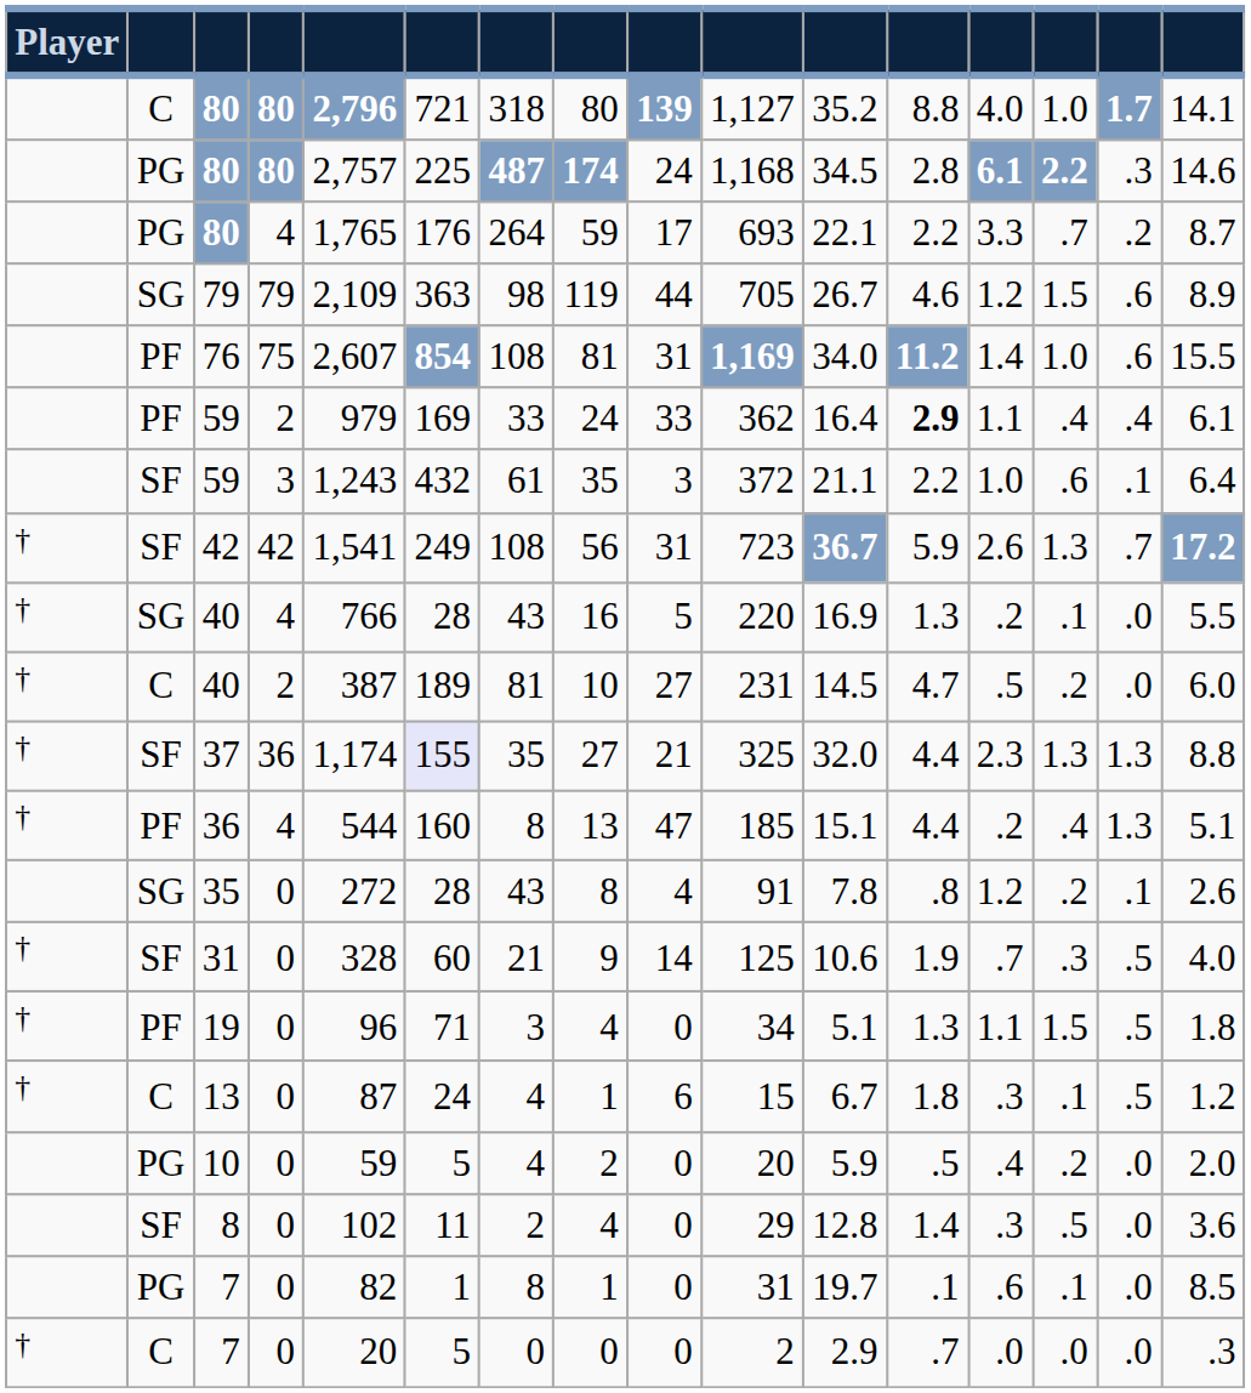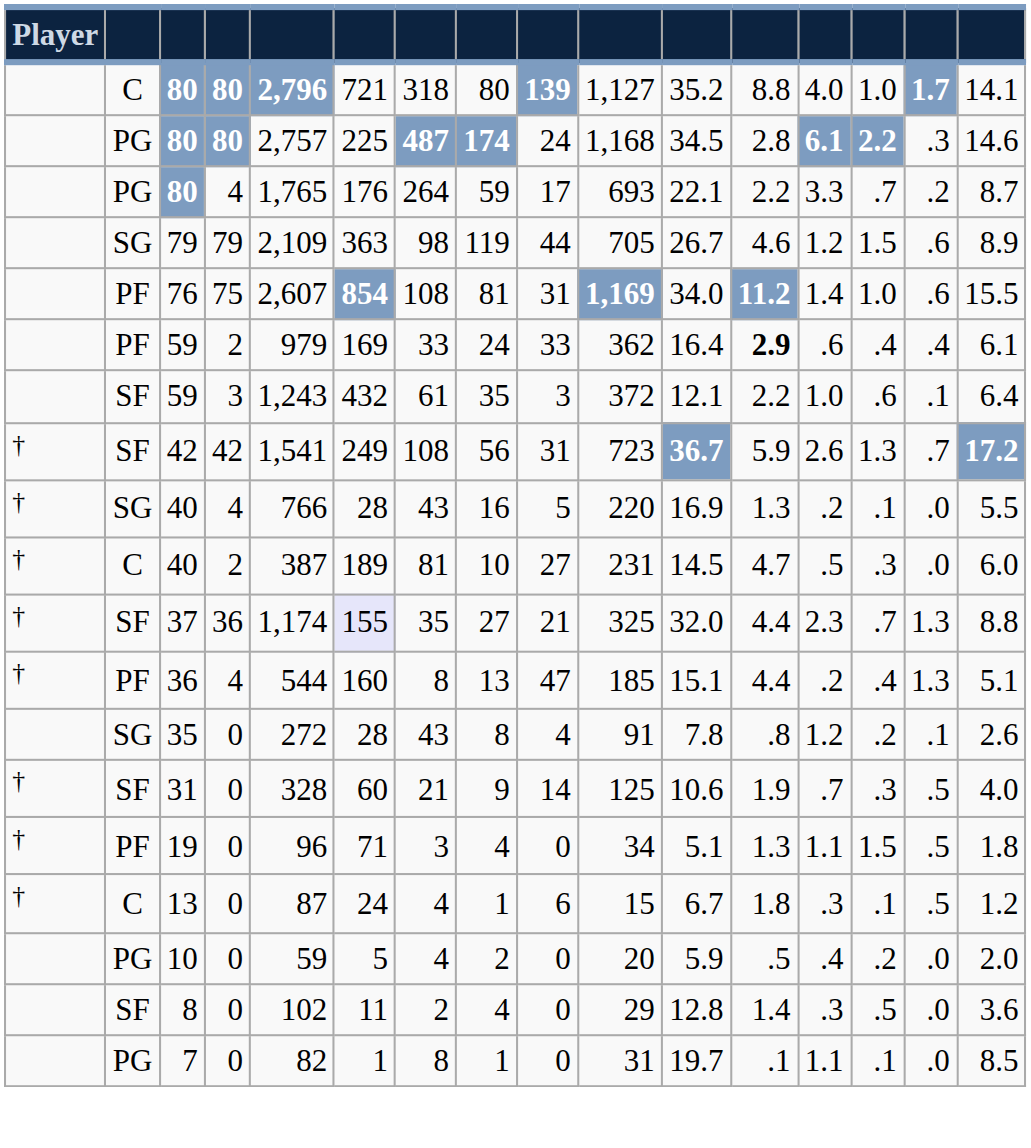PF / 59 | column 13: 1.1 -> .6
SF / 59 | column 11: 21.1 -> 12.1
C / 40 | column 14: .2 -> .3
37 | column 14: 1.3 -> .7
PG / 7 | column 13: .6 -> 1.1
- row: † | C | 7 | 0 | 20 | 5 | 0 | 0 | 0 | 2 | 2.9 | .7 | .0 | .0 | .0 | .3
